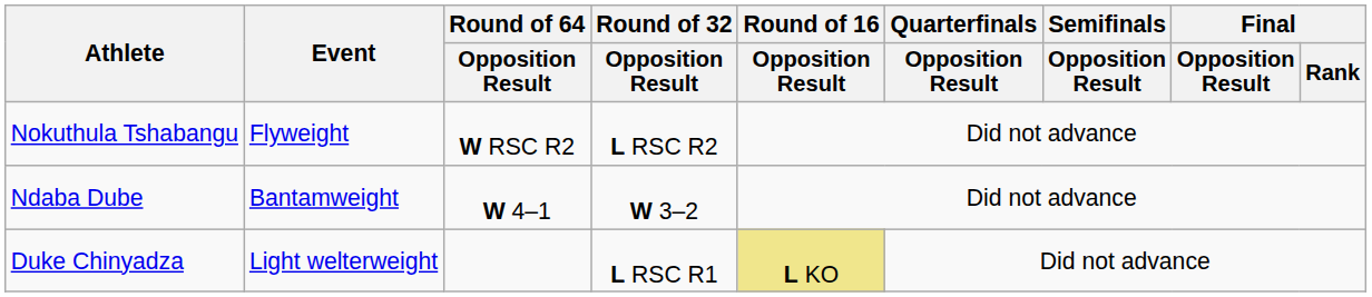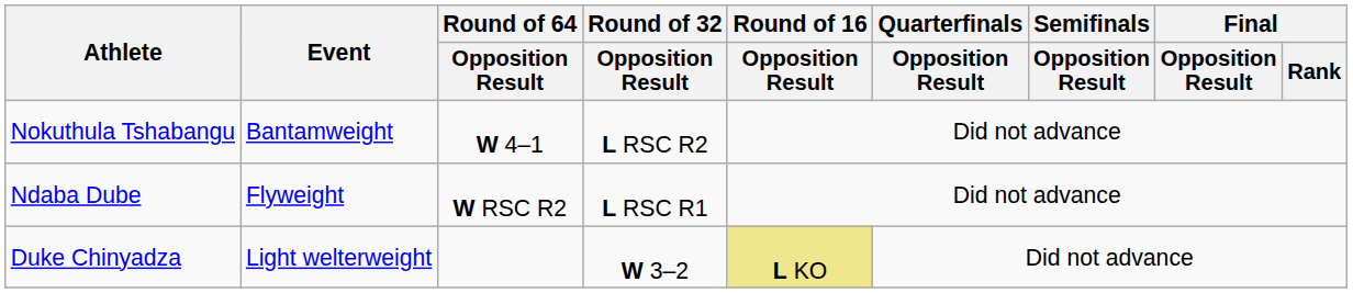Nokuthula Tshabangu | Event: Flyweight -> Bantamweight
Nokuthula Tshabangu | Round of 64 / Opposition Result: W RSC R2 -> W 4–1
Ndaba Dube | Event: Bantamweight -> Flyweight
Ndaba Dube | Round of 64 / Opposition Result: W 4–1 -> W RSC R2
Ndaba Dube | Round of 32 / Opposition Result: W 3–2 -> L RSC R1
Duke Chinyadza | Round of 32 / Opposition Result: L RSC R1 -> W 3–2
